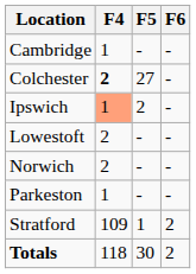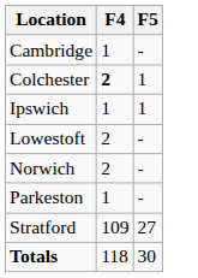- column: F6 | - | - | - | - | - | - | 2 | 2
Colchester | F5: 27 -> 1
Ipswich | F4: lightsalmon background -> no background
Ipswich | F5: 2 -> 1
Stratford | F5: 1 -> 27
